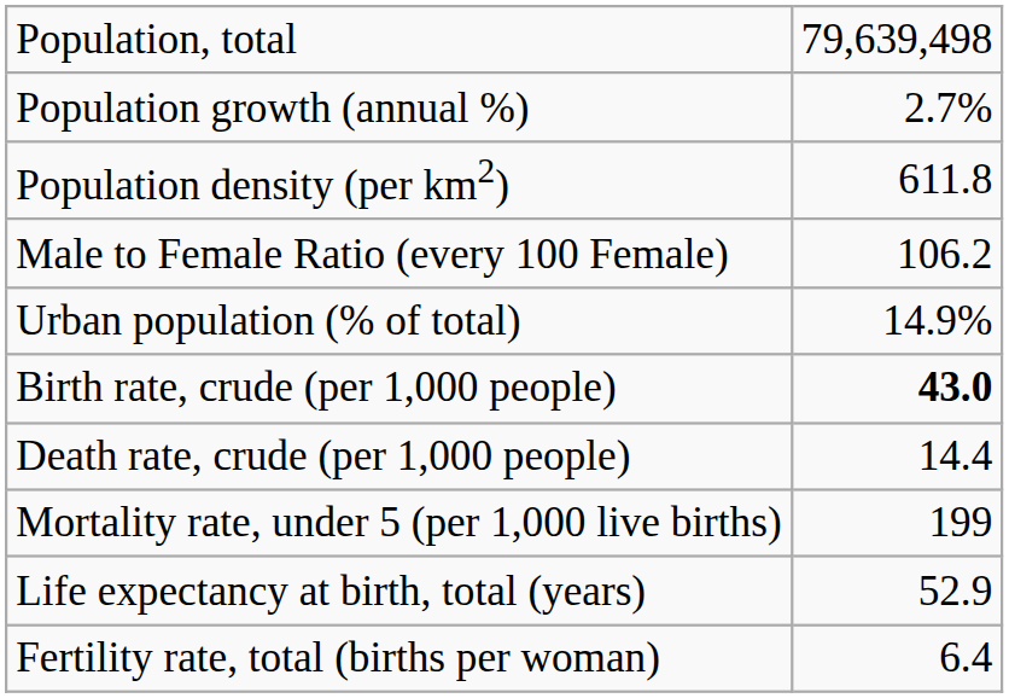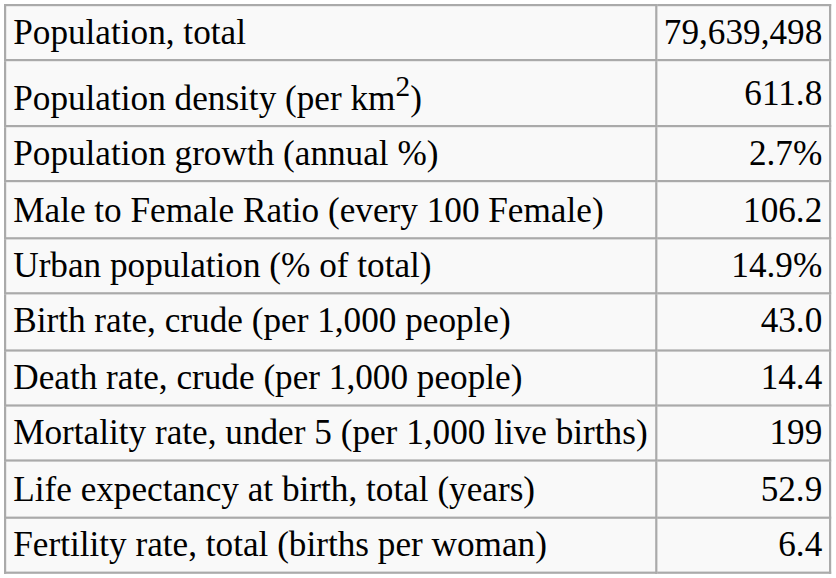rows swapped: Population density (per km2) <-> Population growth (annual %)
Birth rate, crude (per 1,000 people) | column 2: bold -> normal
